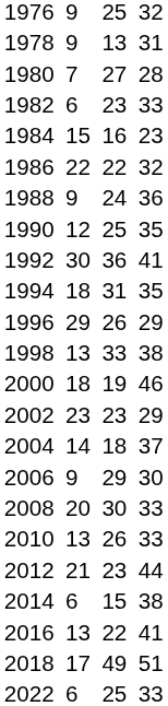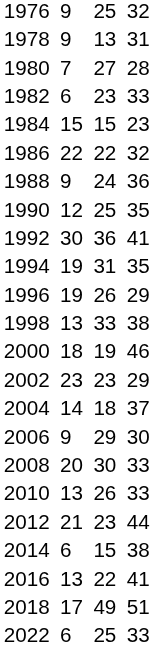1984 | column 5: 16 -> 15
1994 | column 3: 18 -> 19
1996 | column 3: 29 -> 19
